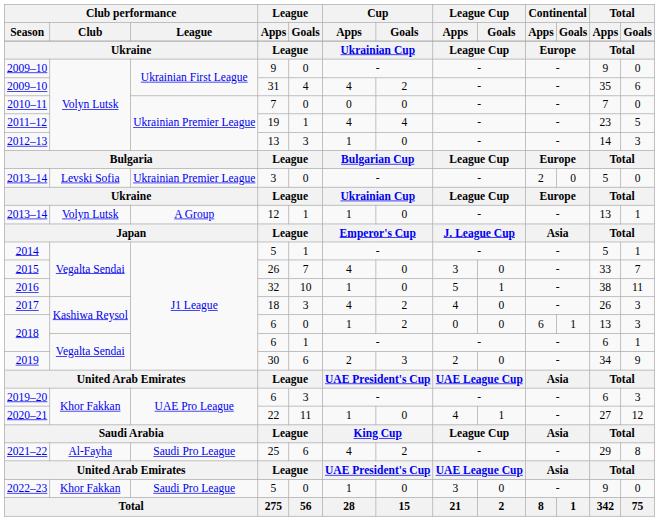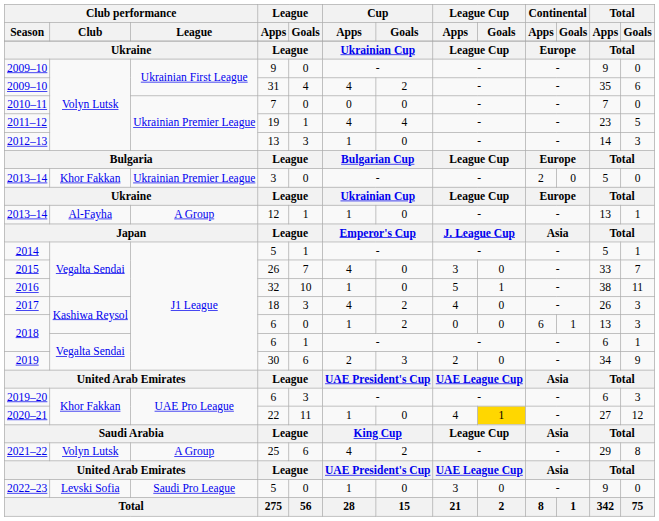2013–14 / 3 | Club performance / Club: Levski Sofia -> Khor Fakkan
2013–14 / 12 | Club performance / Club: Volyn Lutsk -> Al-Fayha
2020–21 | League Cup / Goals: no background -> gold background
2021–22 | Club performance / Club: Al-Fayha -> Volyn Lutsk
2021–22 | Club performance / League: Saudi Pro League -> A Group
2022–23 | Club performance / Club: Khor Fakkan -> Levski Sofia
